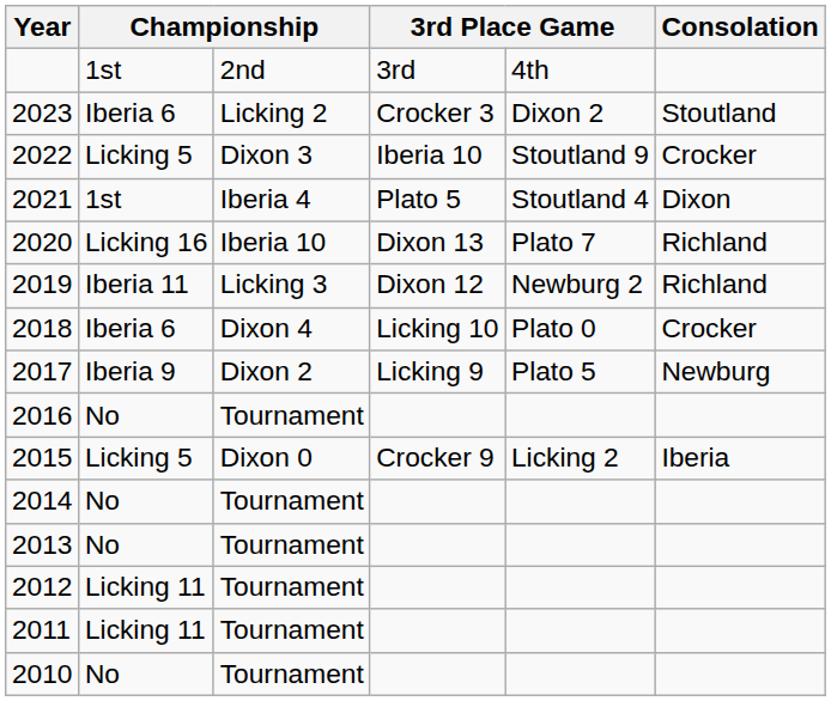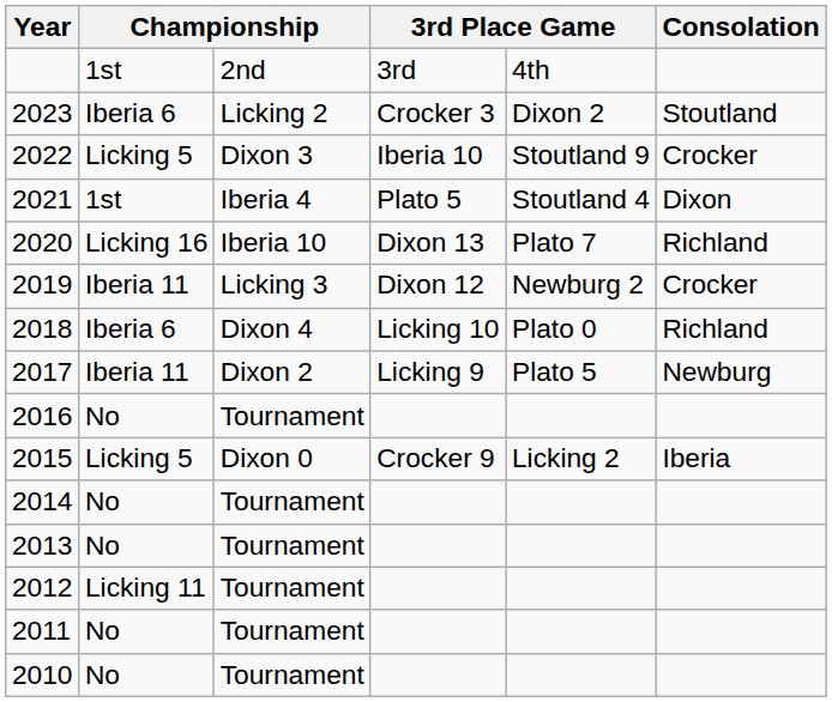2019 | Consolation: Richland -> Crocker
2018 | Consolation: Crocker -> Richland
2017 | column 2: Iberia 9 -> Iberia 11
2011 | column 2: Licking 11 -> No
